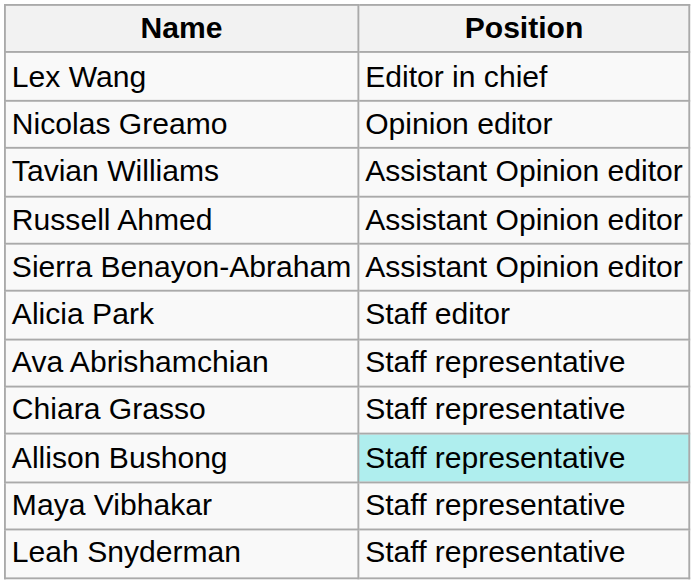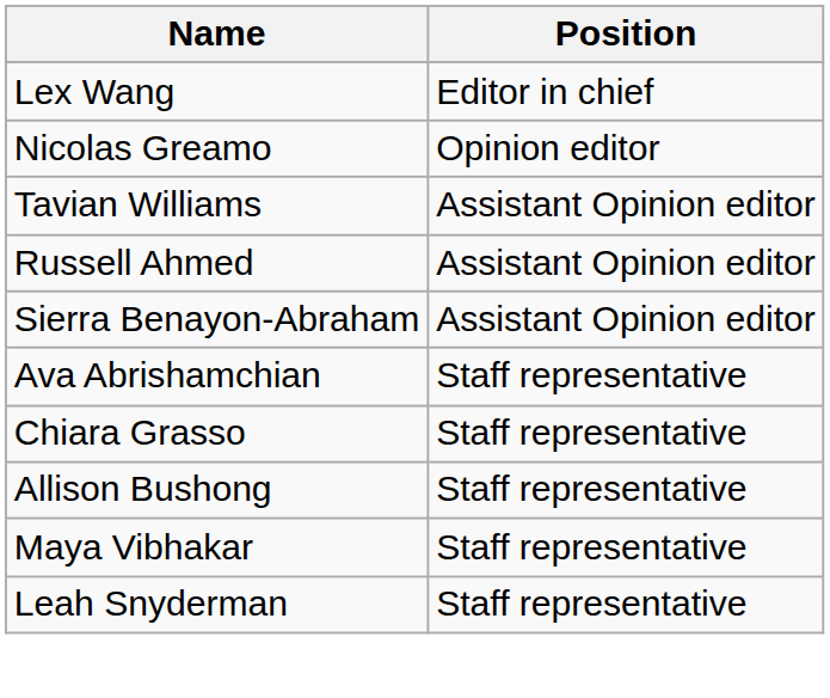- row: Alicia Park | Staff editor
Allison Bushong | Position: paleturquoise background -> no background
